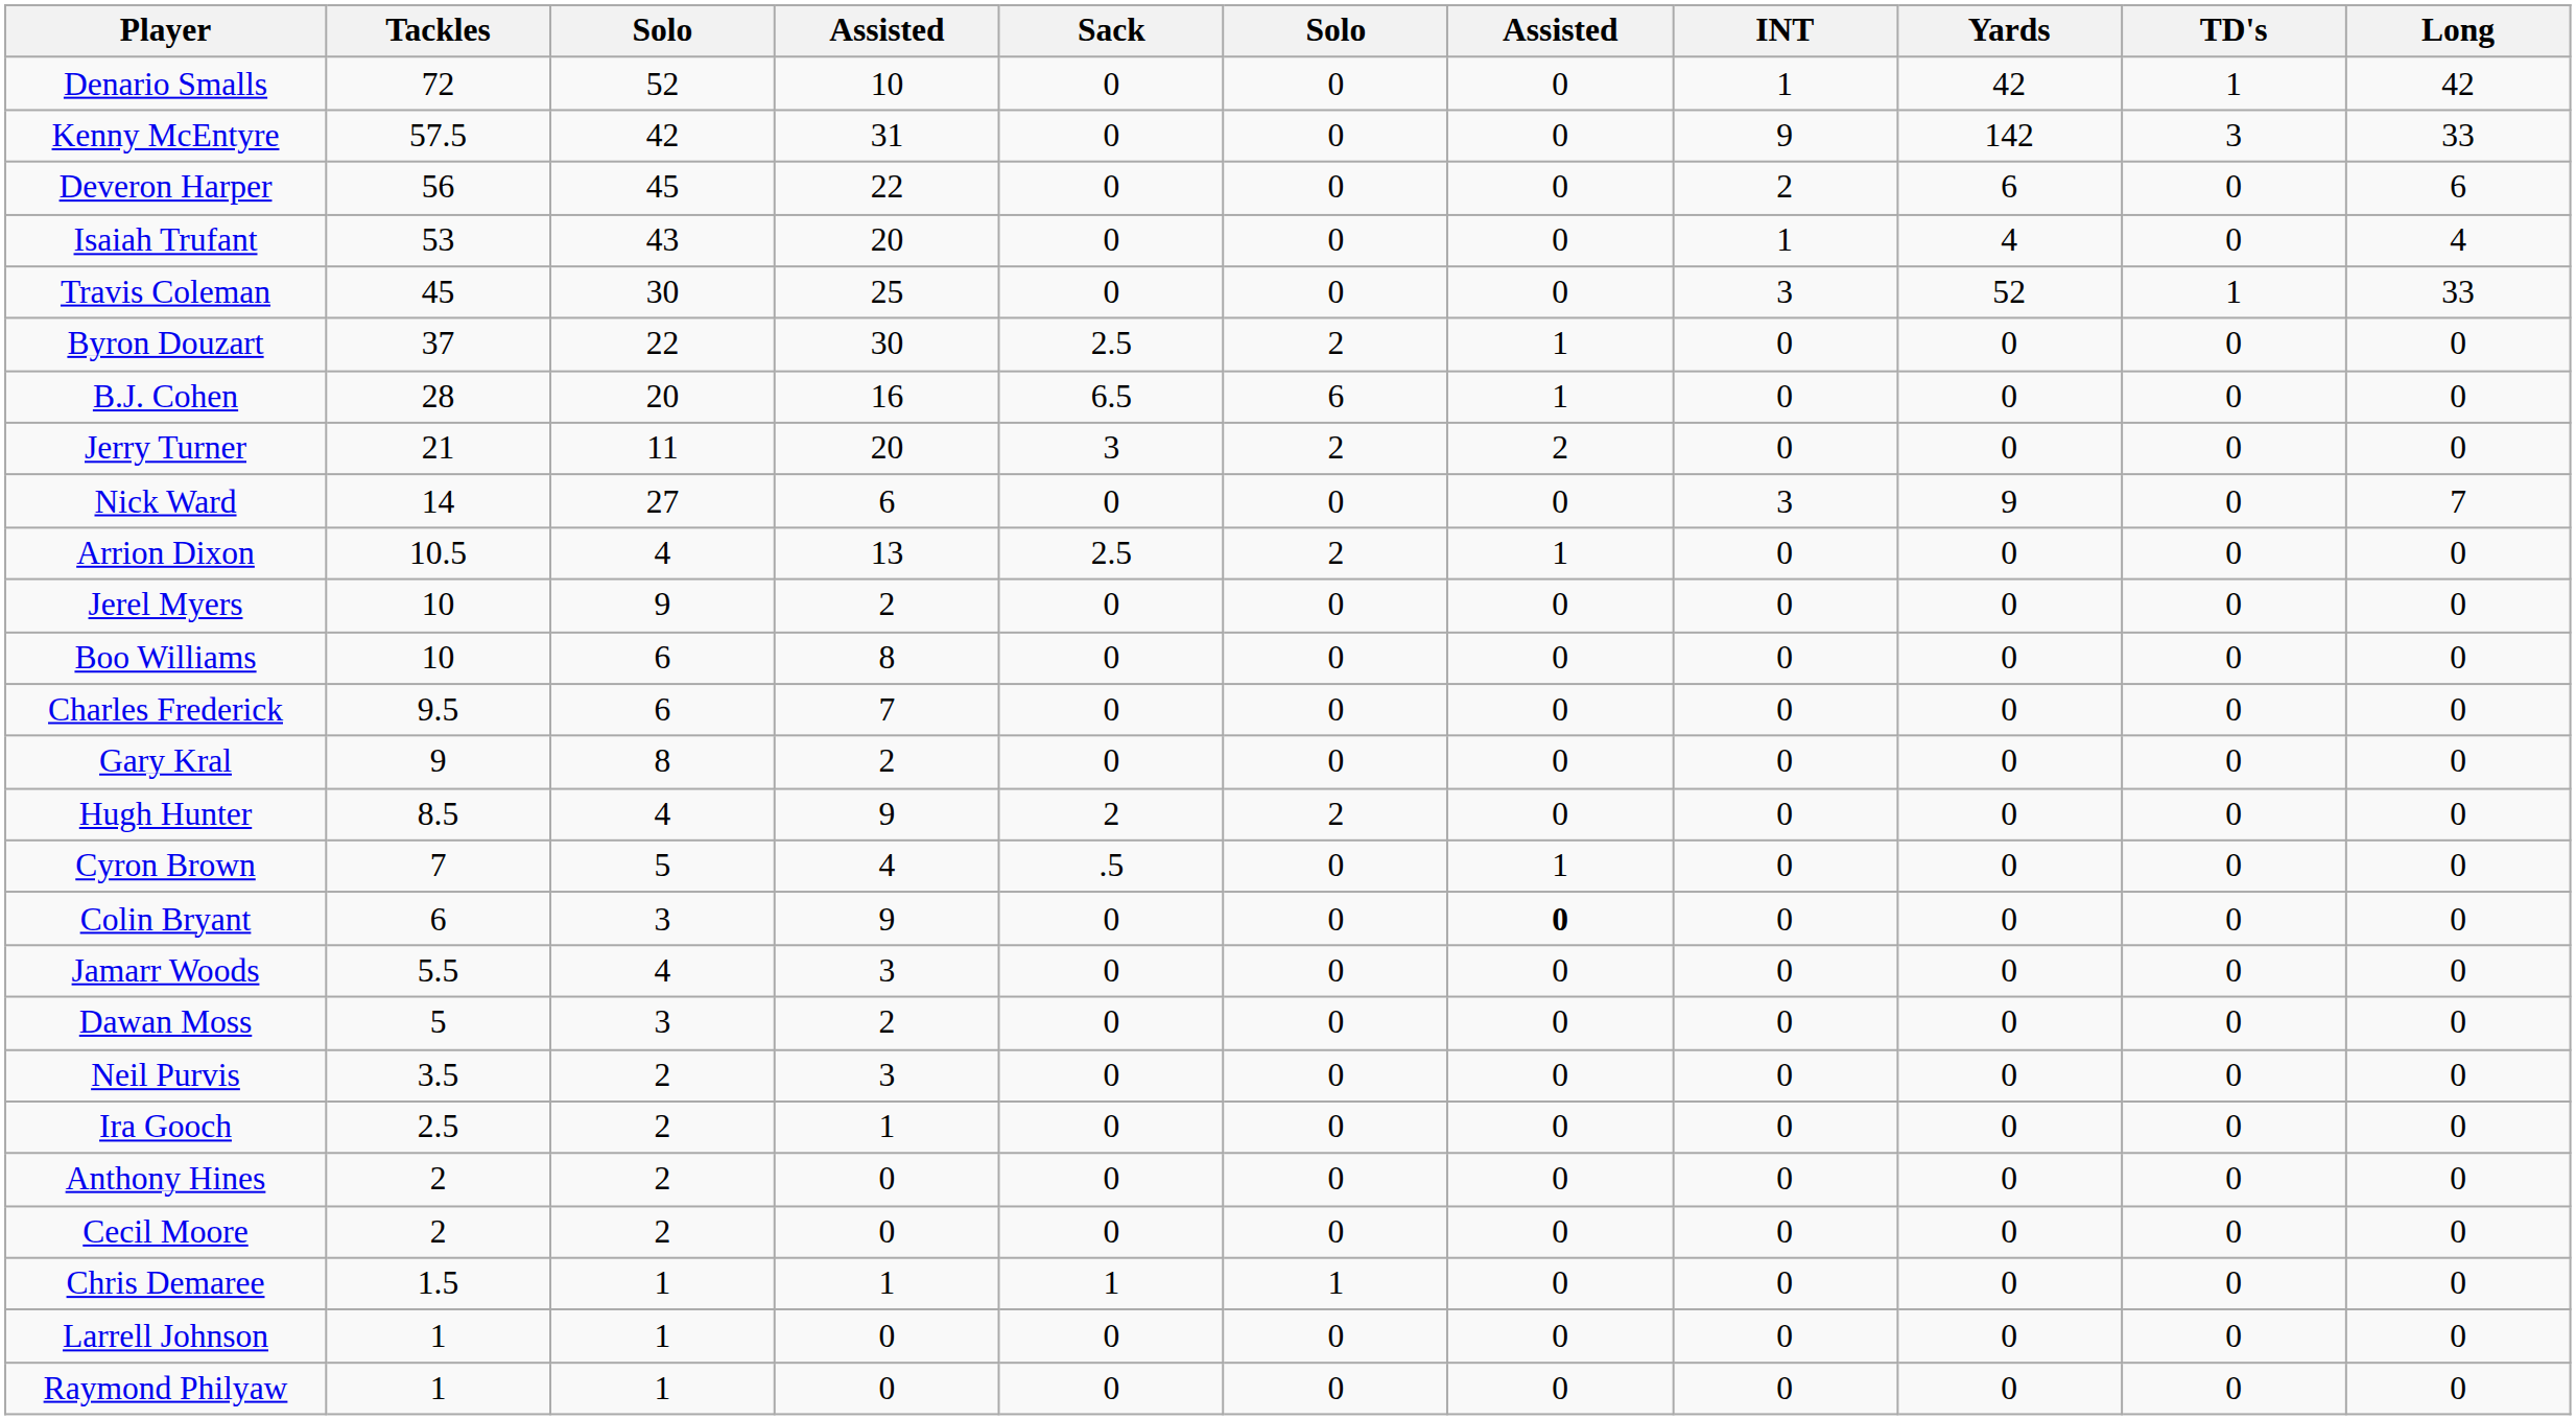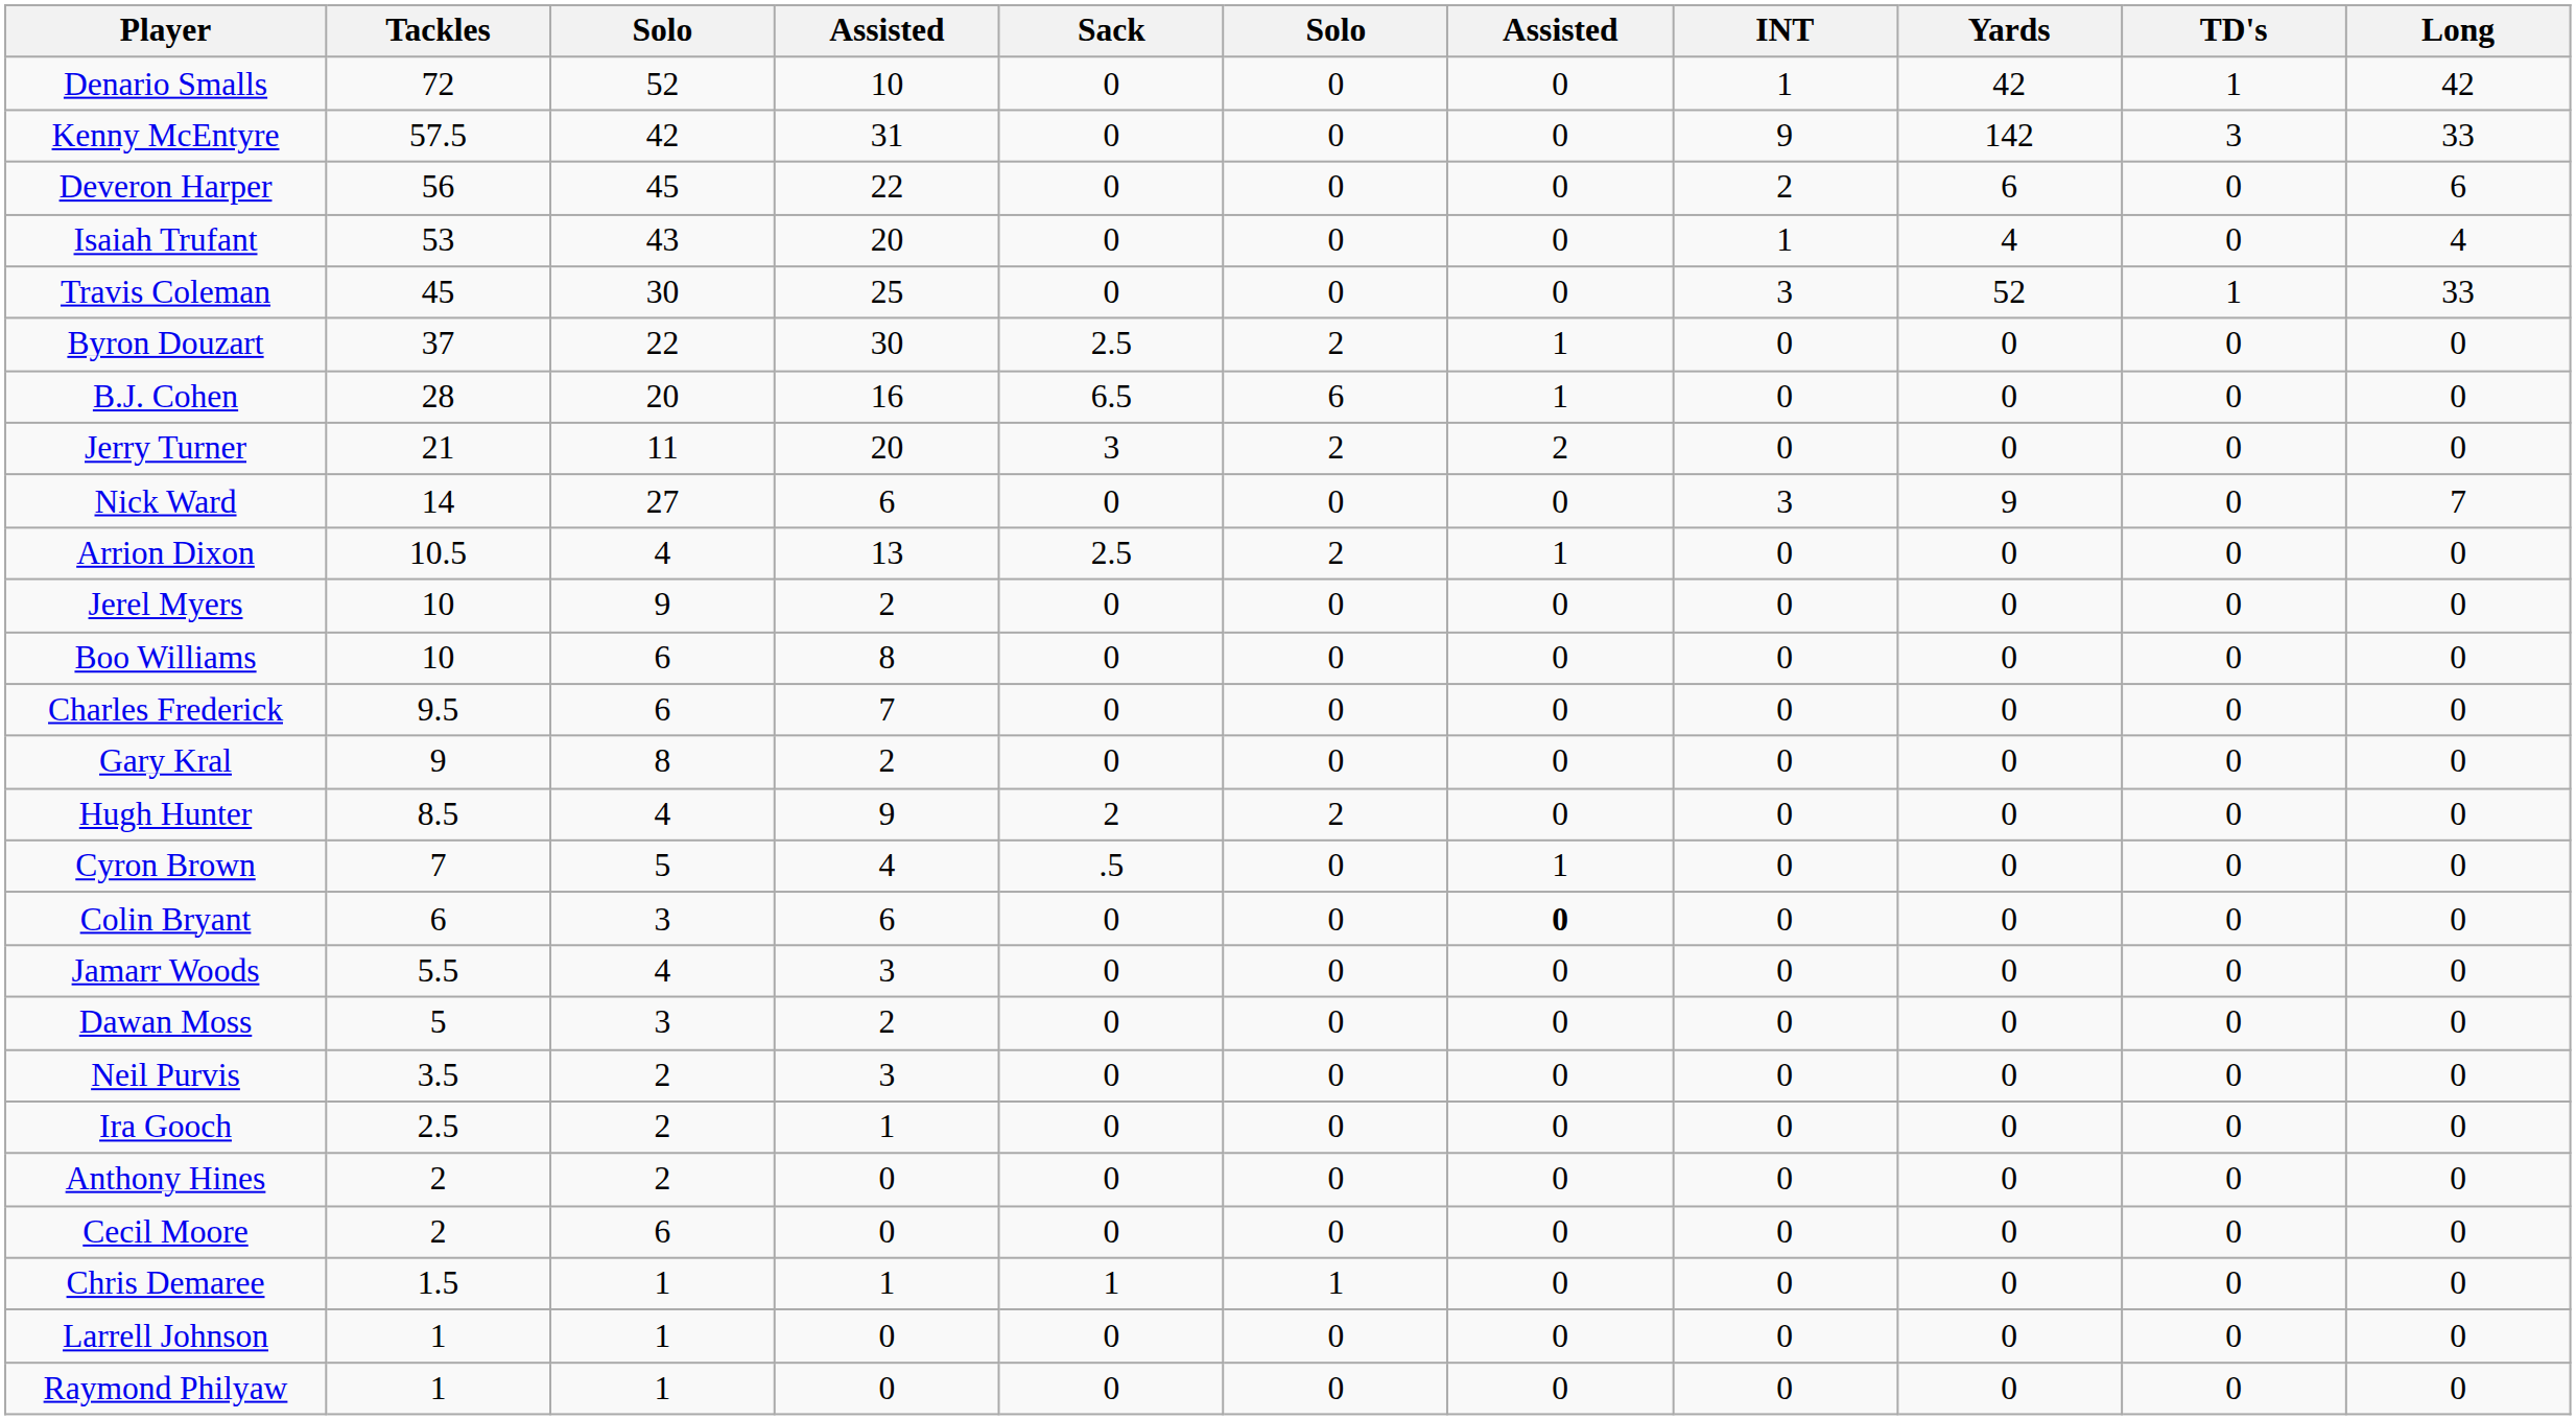Colin Bryant | column 4: 9 -> 6
Cecil Moore | column 3: 2 -> 6
